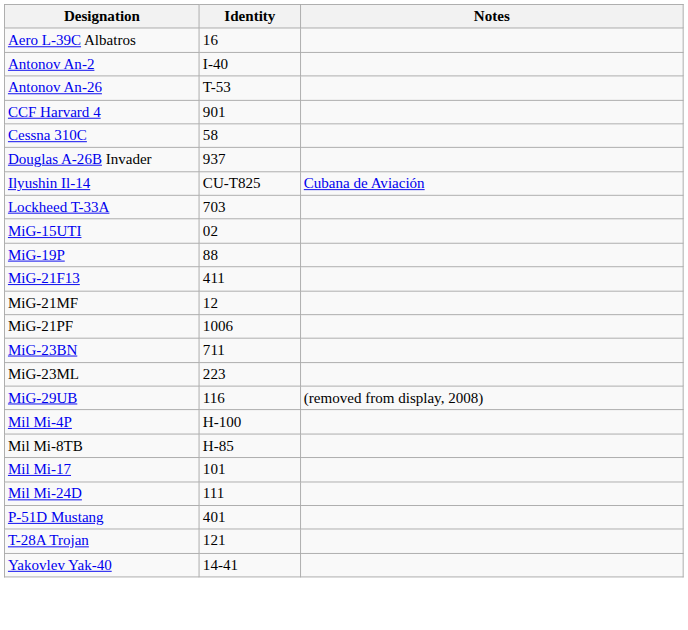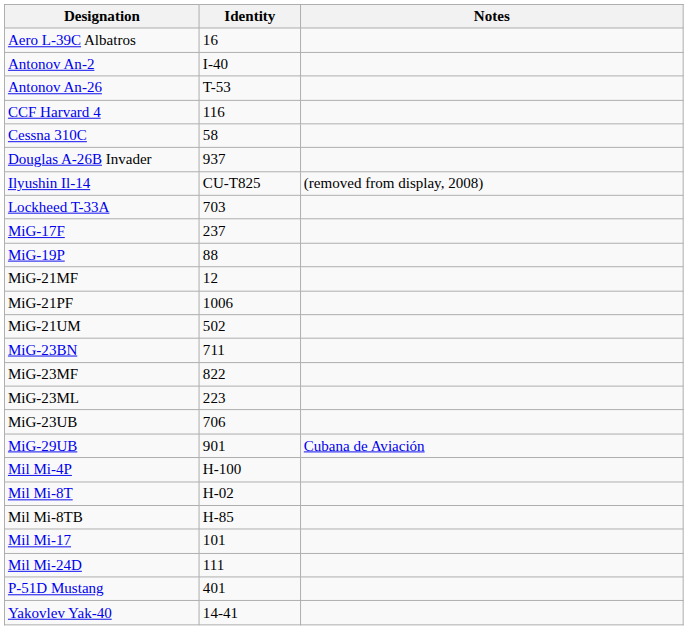CCF Harvard 4 | Identity: 901 -> 116
Ilyushin Il-14 | Notes: Cubana de Aviación -> (removed from display, 2008)
- row: MiG-15UTI | 02
+ row: MiG-17F | 237
- row: MiG-21F13 | 411
+ row: MiG-21UM | 502
+ row: MiG-23MF | 822
+ row: MiG-23UB | 706
MiG-29UB | Identity: 116 -> 901
MiG-29UB | Notes: (removed from display, 2008) -> Cubana de Aviación
+ row: Mil Mi-8T | H-02
- row: T-28A Trojan | 121
